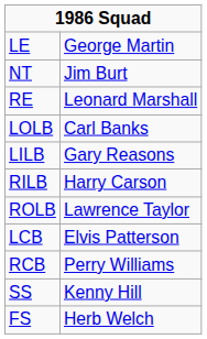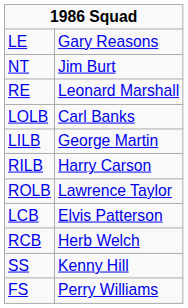LE | column 2: George Martin -> Gary Reasons
LILB | column 2: Gary Reasons -> George Martin
RCB | column 2: Perry Williams -> Herb Welch
FS | column 2: Herb Welch -> Perry Williams
